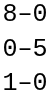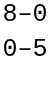- row: 1–0
